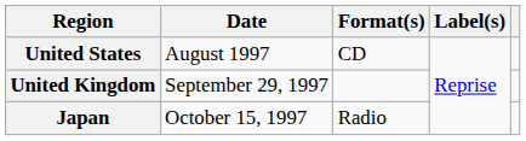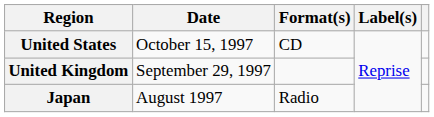United States | Date: August 1997 -> October 15, 1997
Japan | Date: October 15, 1997 -> August 1997
